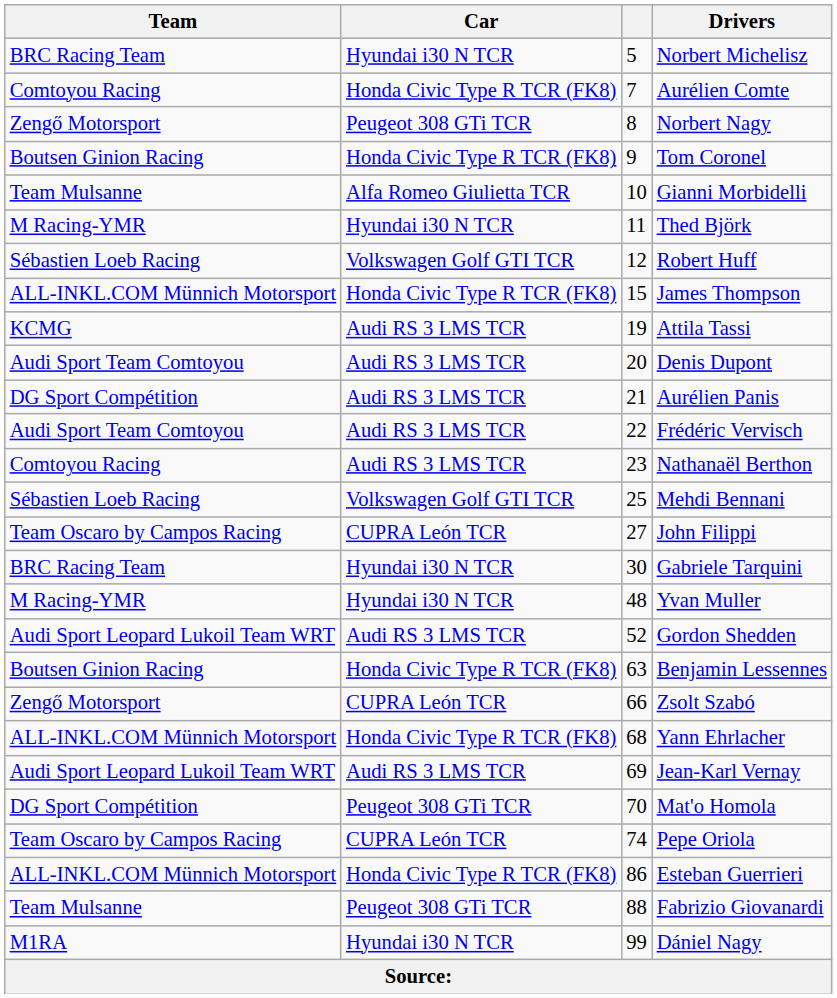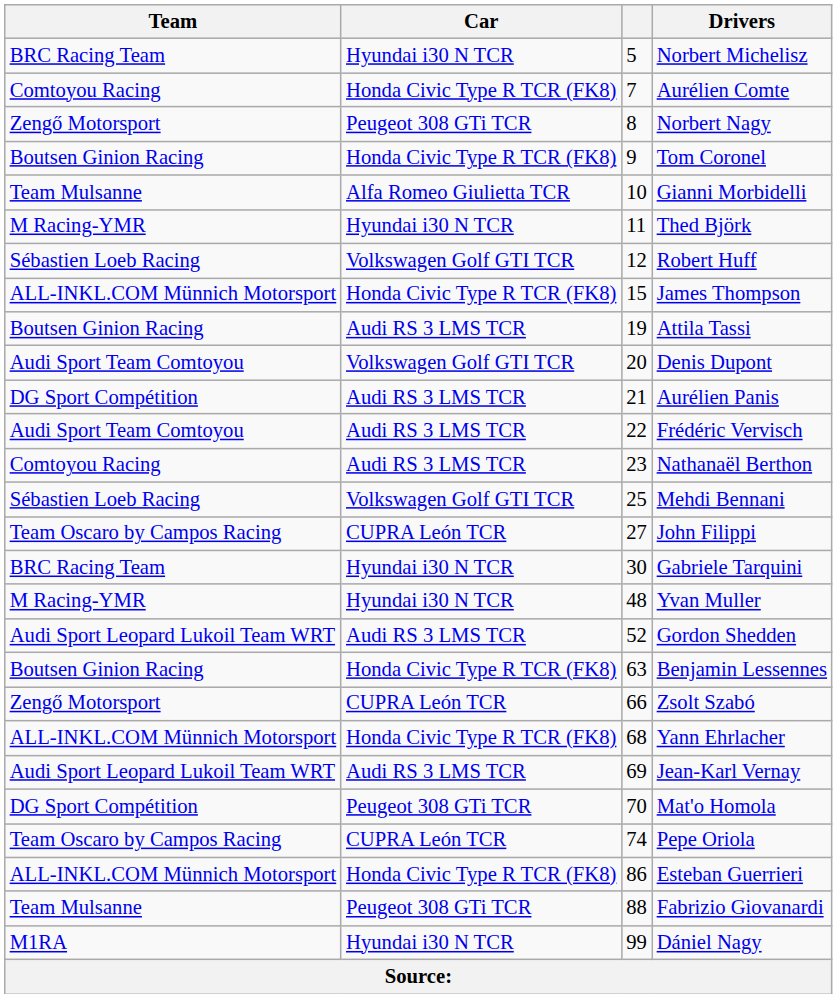Attila Tassi | Team: KCMG -> Boutsen Ginion Racing
Denis Dupont | Car: Audi RS 3 LMS TCR -> Volkswagen Golf GTI TCR
